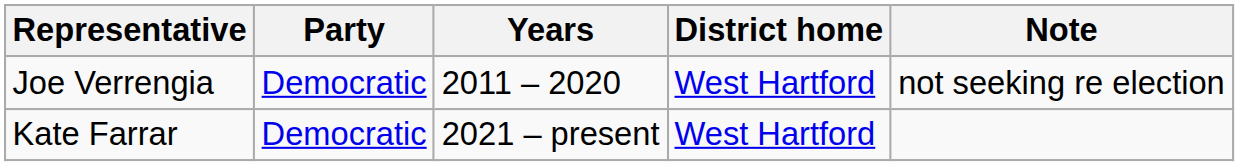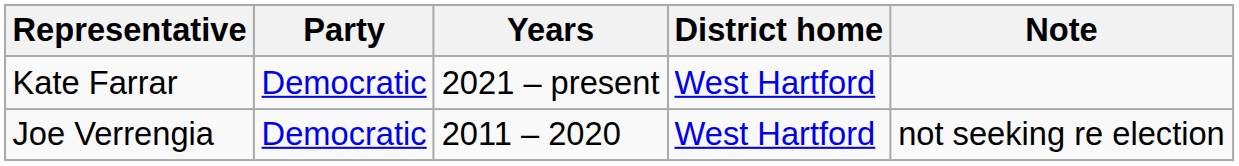rows swapped: Joe Verrengia <-> Kate Farrar
